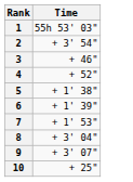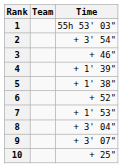+ column: Team
4 | Time: + 52" -> + 1' 39"
6 | Time: + 1' 39" -> + 52"
